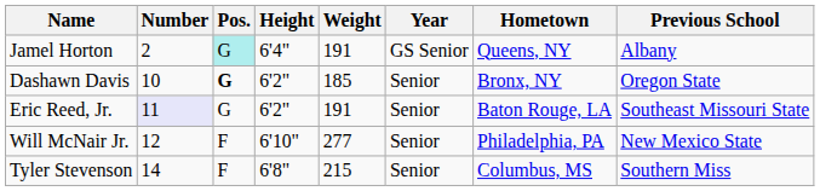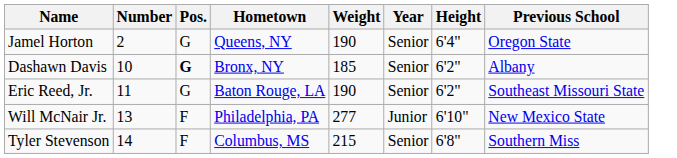columns swapped: Height <-> Hometown
Jamel Horton | Pos.: paleturquoise background -> no background
Jamel Horton | Weight: 191 -> 190
Jamel Horton | Year: GS Senior -> Senior
Jamel Horton | Previous School: Albany -> Oregon State
Dashawn Davis | Previous School: Oregon State -> Albany
Eric Reed, Jr. | Number: lavender background -> no background
Eric Reed, Jr. | Weight: 191 -> 190
Will McNair Jr. | Number: 12 -> 13
Will McNair Jr. | Year: Senior -> Junior
